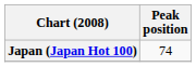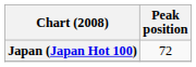Japan (Japan Hot 100) | Peak position: 74 -> 72
